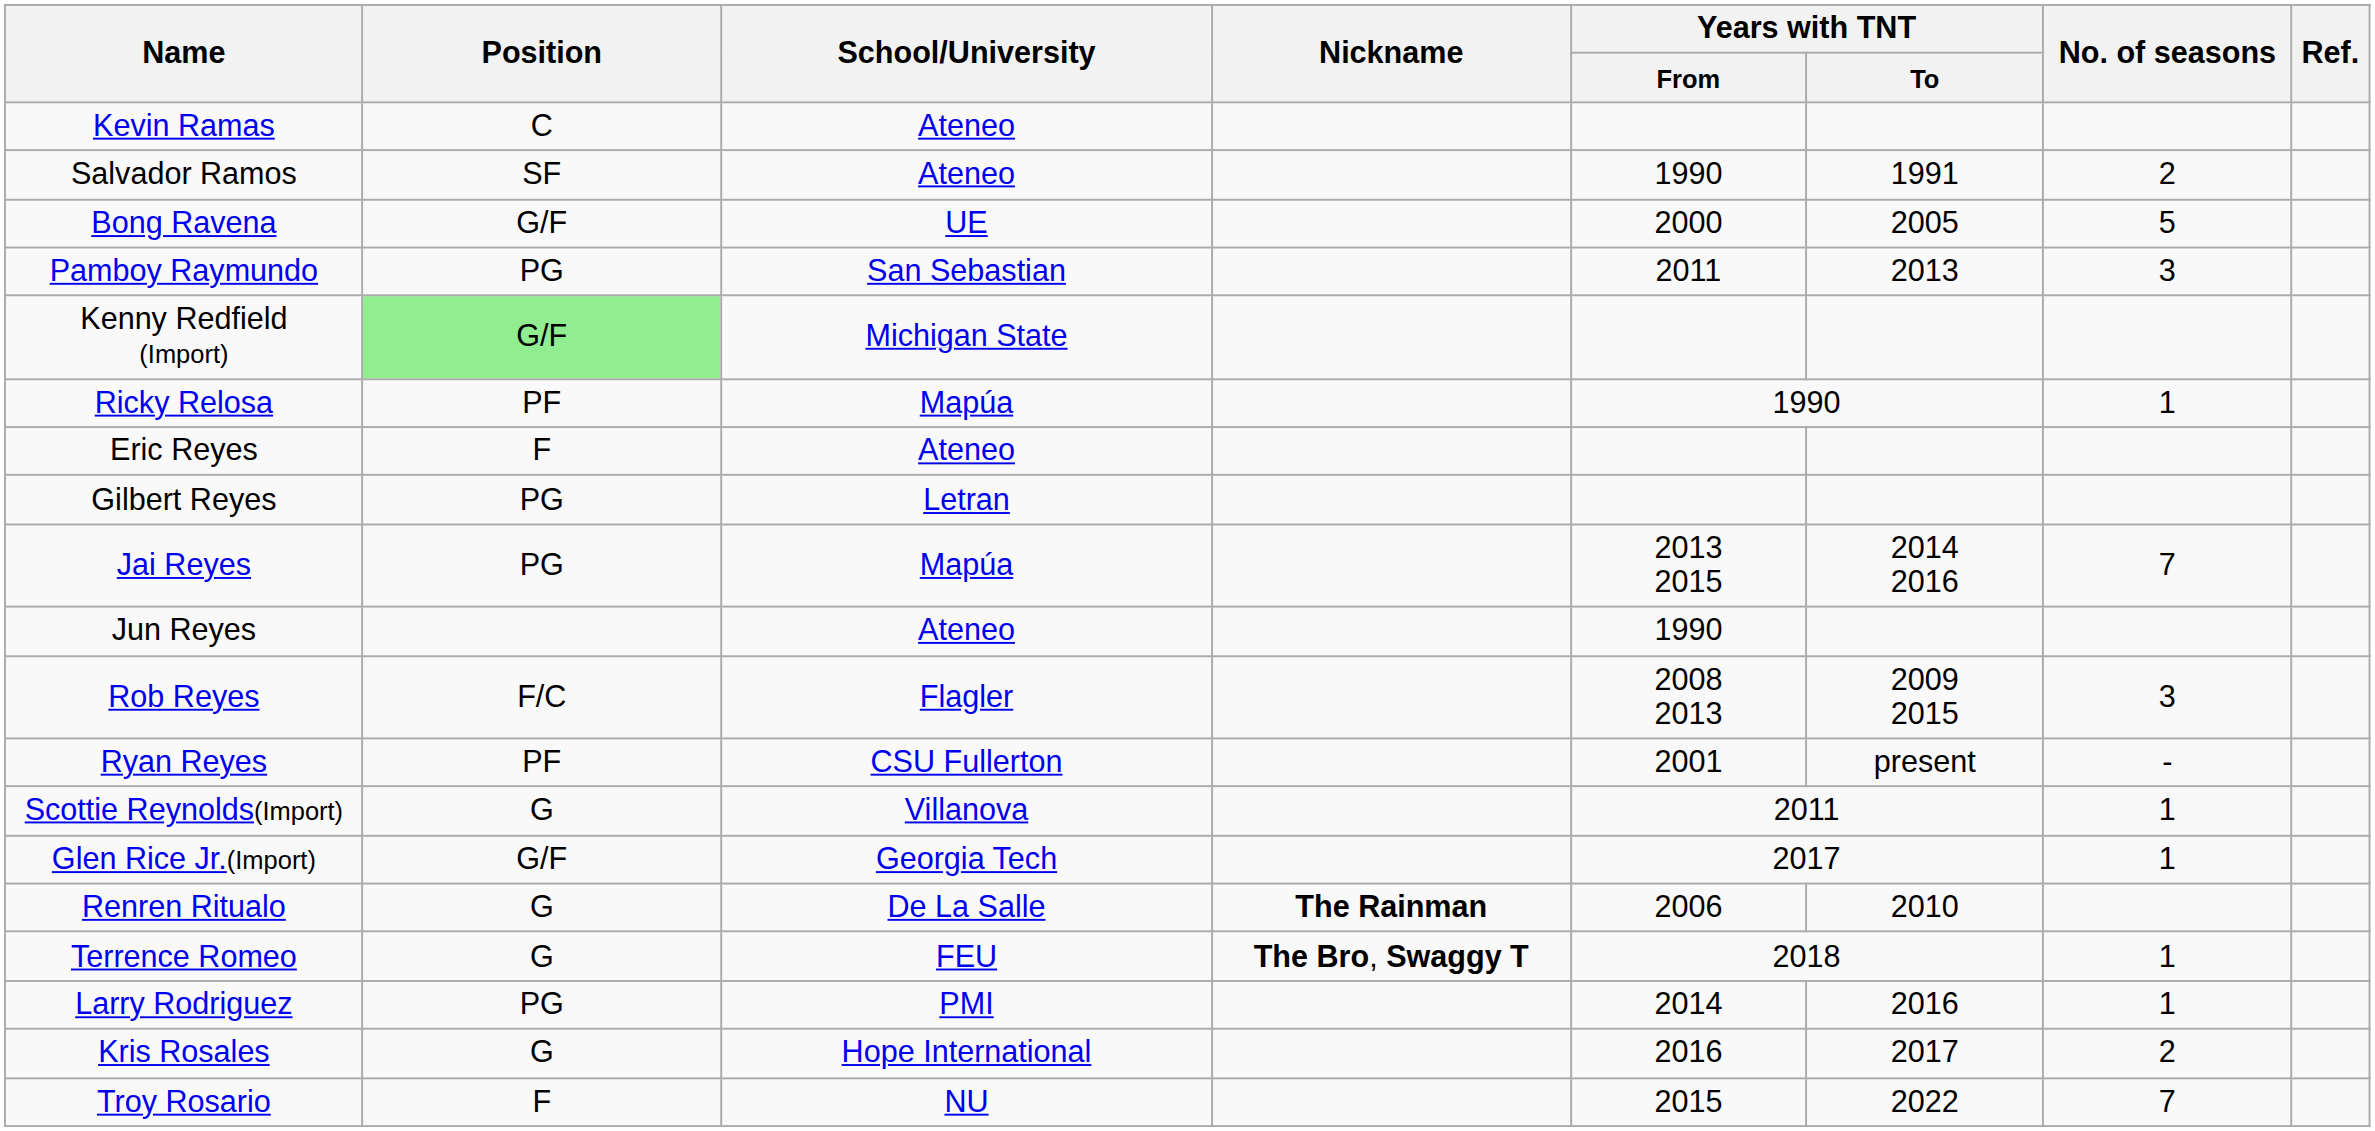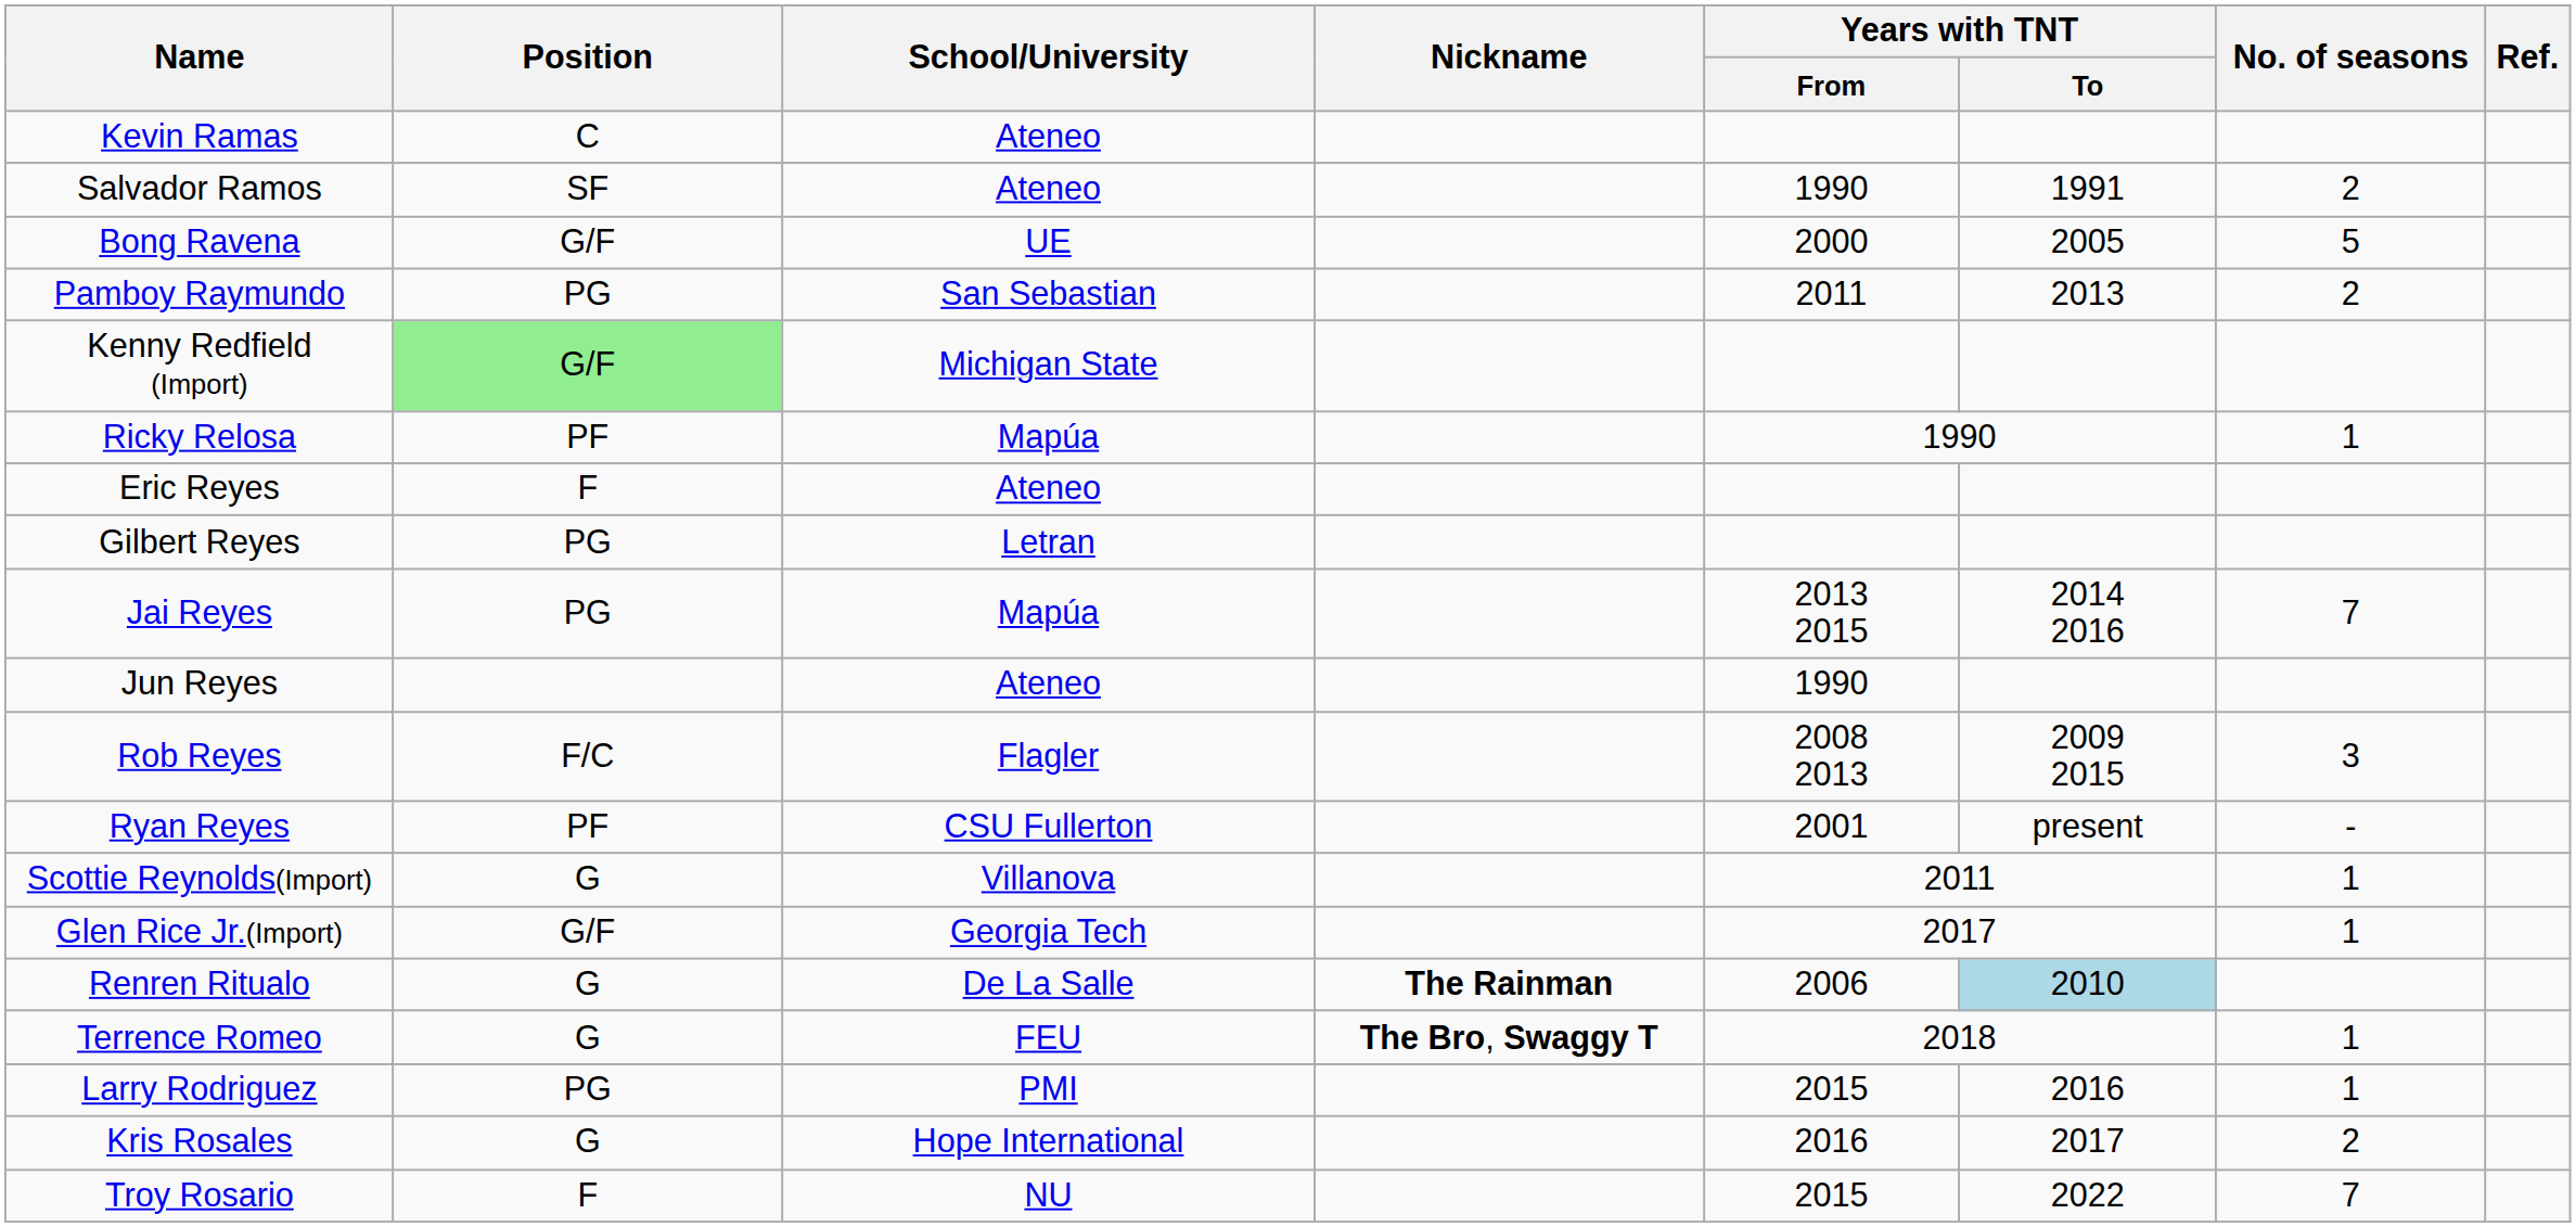Pamboy Raymundo | No. of seasons: 3 -> 2
Renren Ritualo | Years with TNT / To: no background -> lightblue background
Larry Rodriguez | Years with TNT / From: 2014 -> 2015
